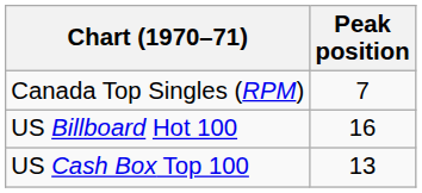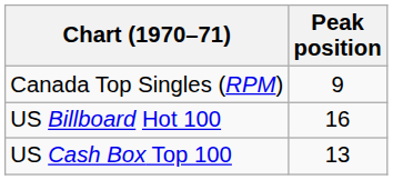Canada Top Singles (RPM) | Peak position: 7 -> 9
